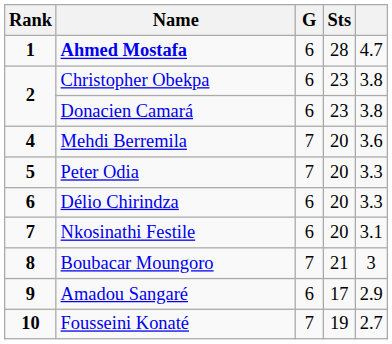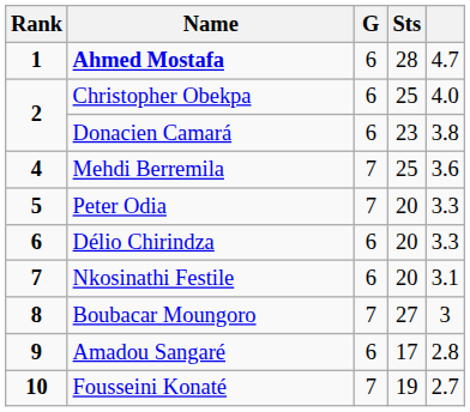Christopher Obekpa | Sts: 23 -> 25
Christopher Obekpa | column 5: 3.8 -> 4.0
Mehdi Berremila | Sts: 20 -> 25
Boubacar Moungoro | Sts: 21 -> 27
Amadou Sangaré | column 5: 2.9 -> 2.8
